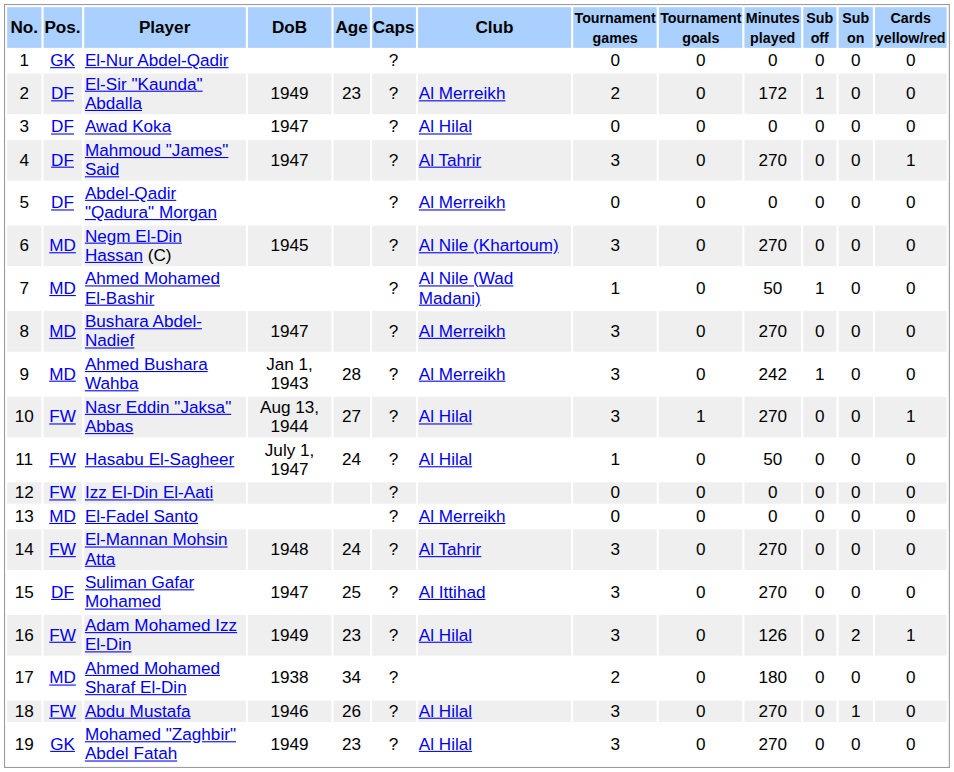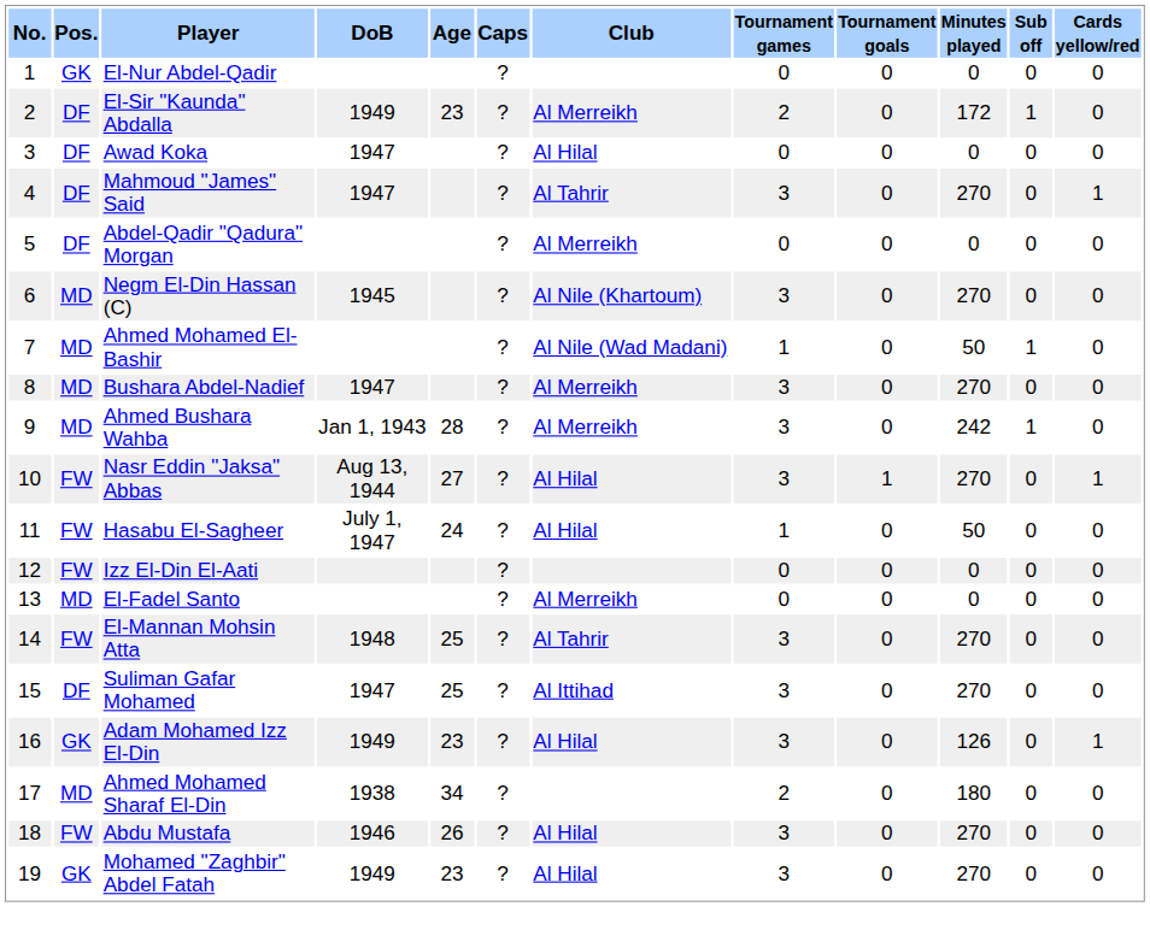- column: Sub on | 0 | 0 | 0 | 0 | 0 | 0 | 0 | 0 | 0 | 0 | 0 | 0 | 0 | 0 | 0 | 2 | 0 | 1 | 0
El-Mannan Mohsin Atta | Age: 24 -> 25
Adam Mohamed Izz El-Din | Pos.: FW -> GK
